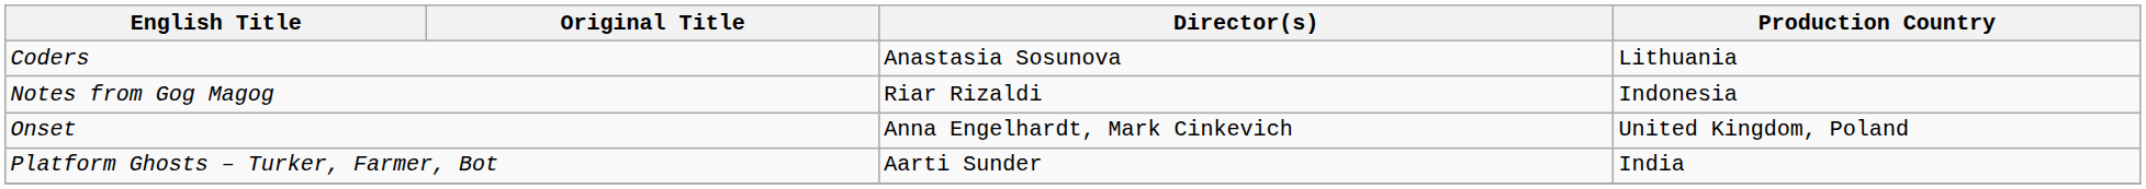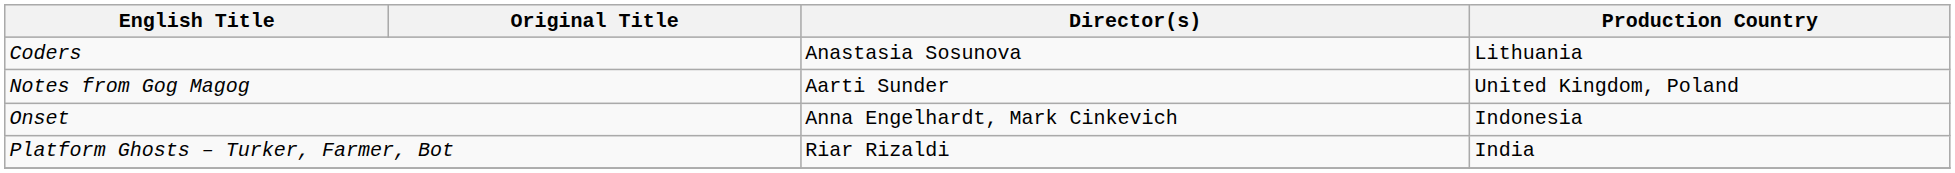Notes from Gog Magog | Director(s): Riar Rizaldi -> Aarti Sunder
Notes from Gog Magog | Production Country: Indonesia -> United Kingdom, Poland
Onset | Production Country: United Kingdom, Poland -> Indonesia
Platform Ghosts – Turker, Farmer, Bot | Director(s): Aarti Sunder -> Riar Rizaldi
